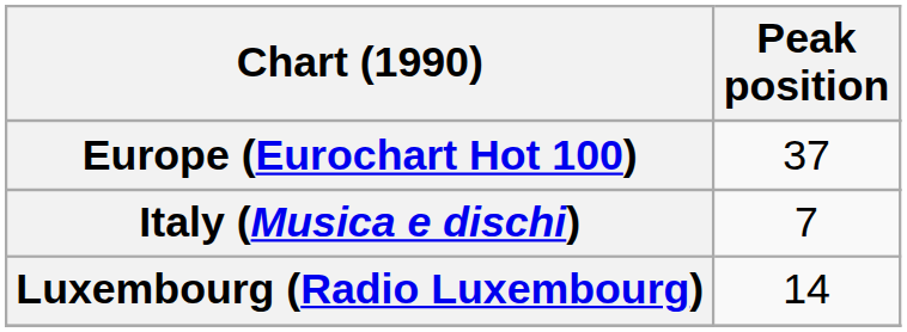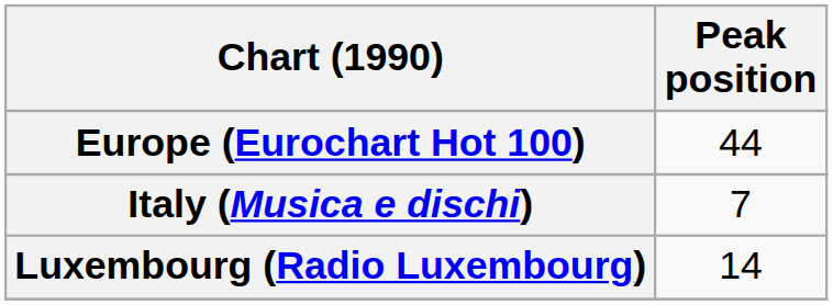Europe (Eurochart Hot 100) | Peak position: 37 -> 44
